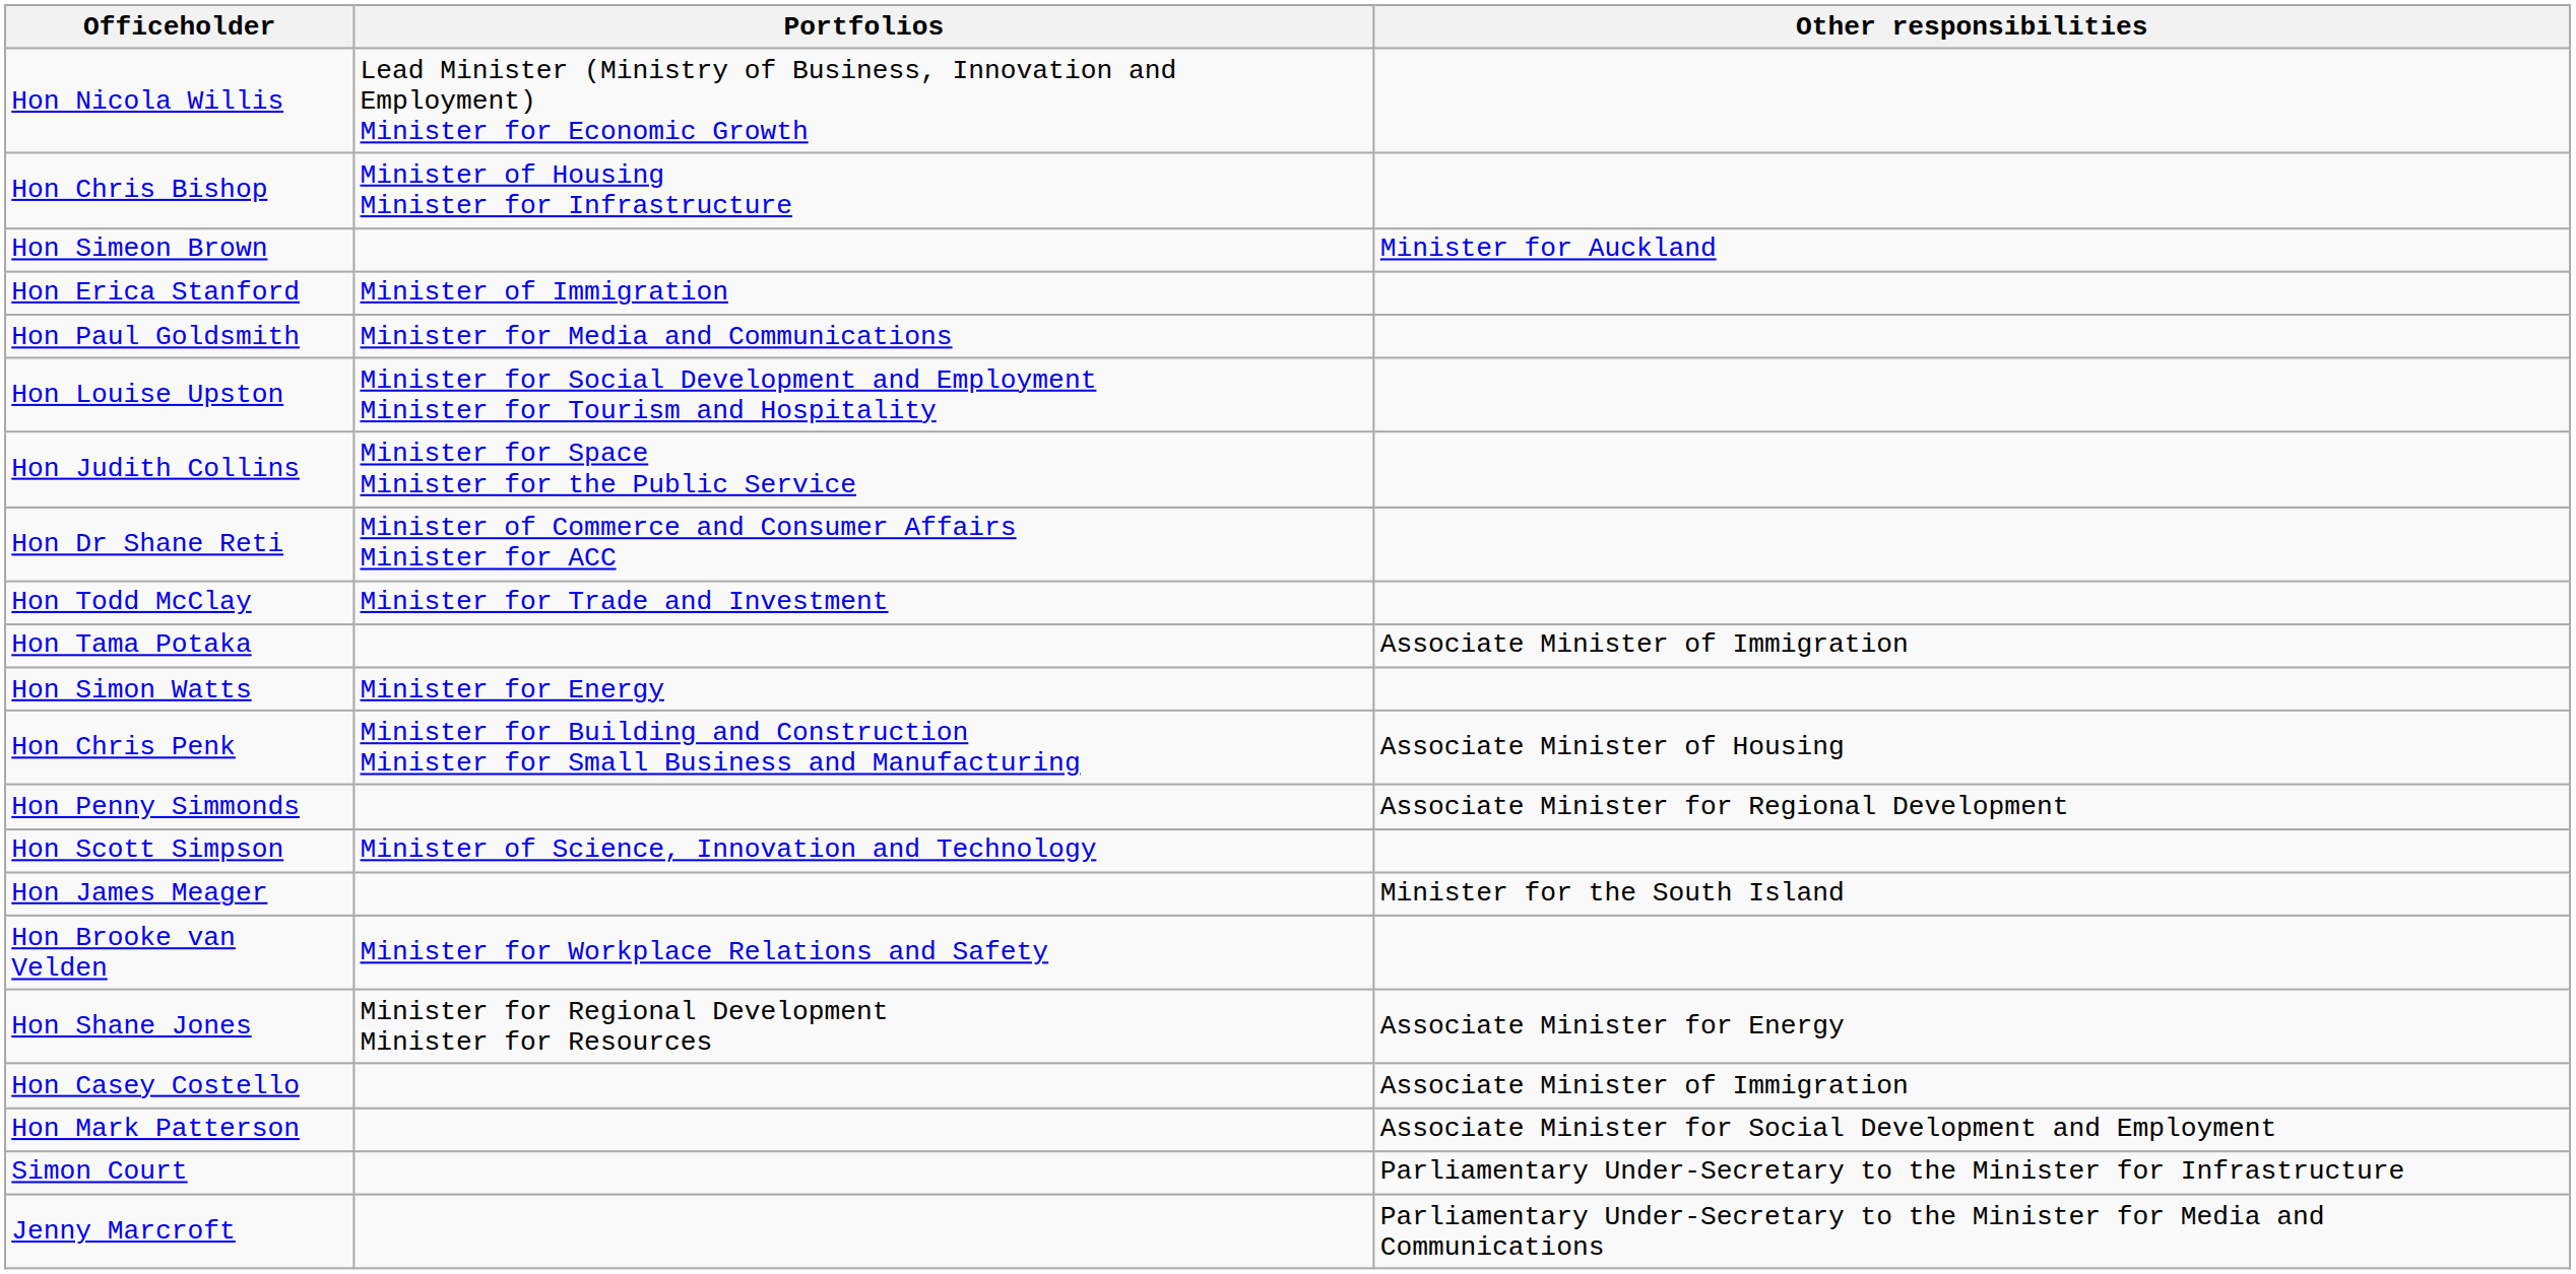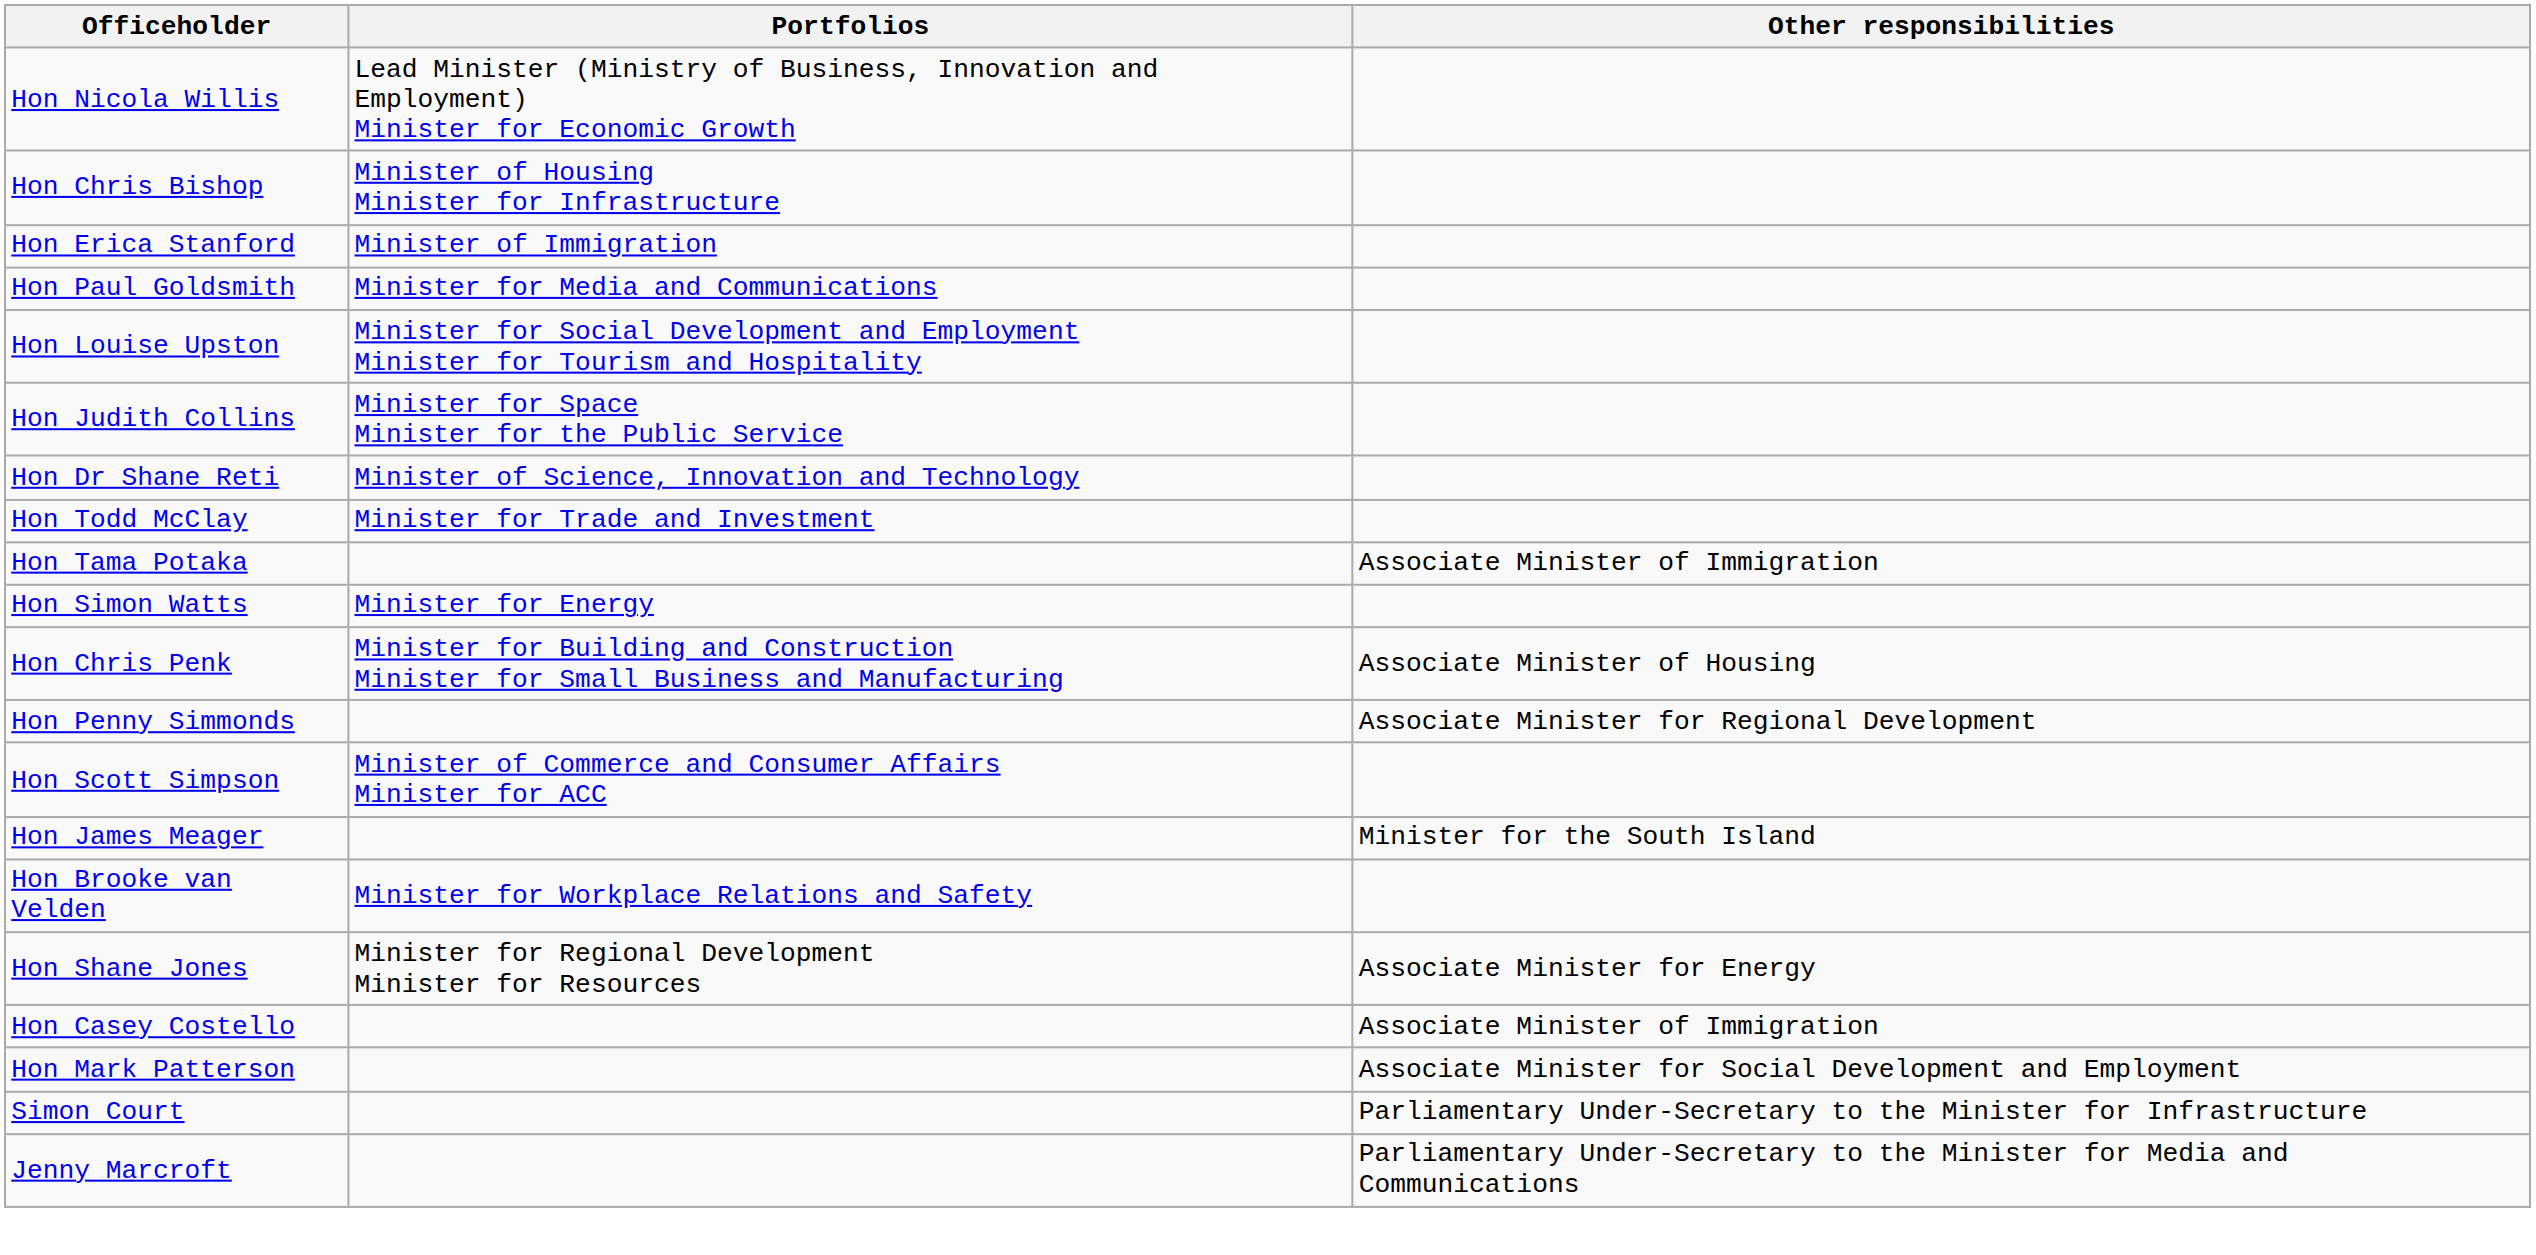- row: Hon Simeon Brown | Minister for Auckland
Hon Dr Shane Reti | Portfolios: Minister of Commerce and Consumer Affairs Minister for ACC -> Minister of Science, Innovation and Technology
Hon Scott Simpson | Portfolios: Minister of Science, Innovation and Technology -> Minister of Commerce and Consumer Affairs Minister for ACC
